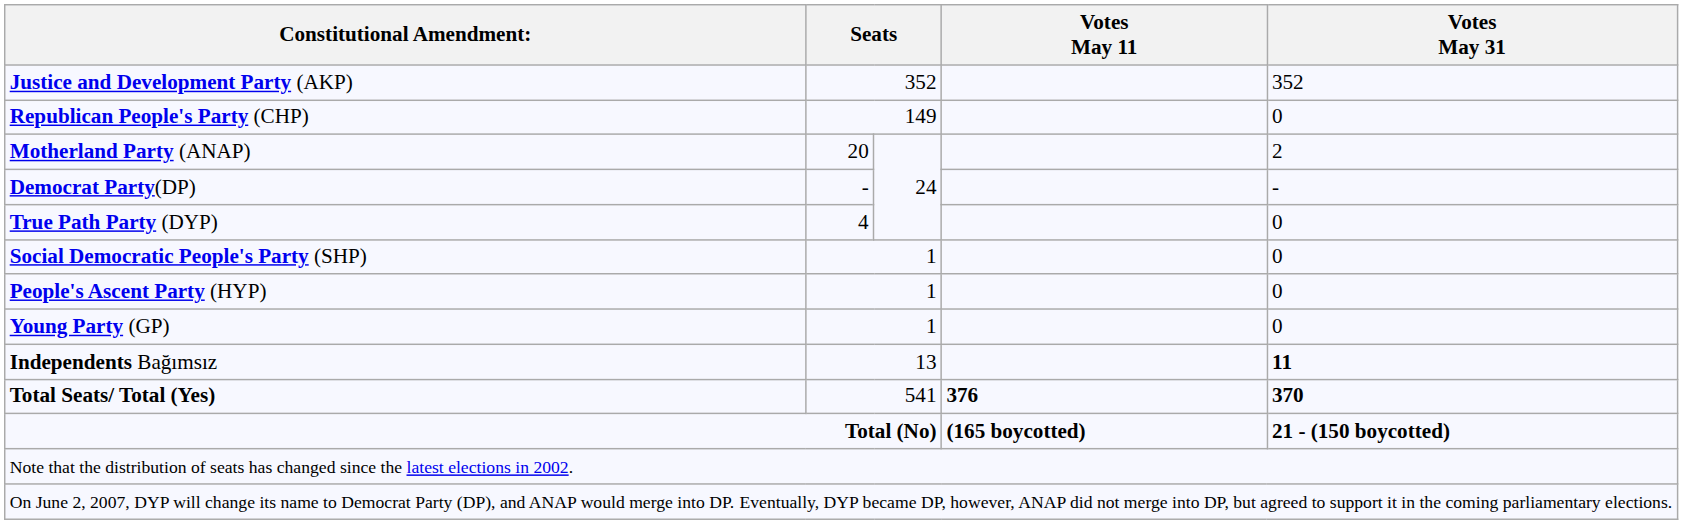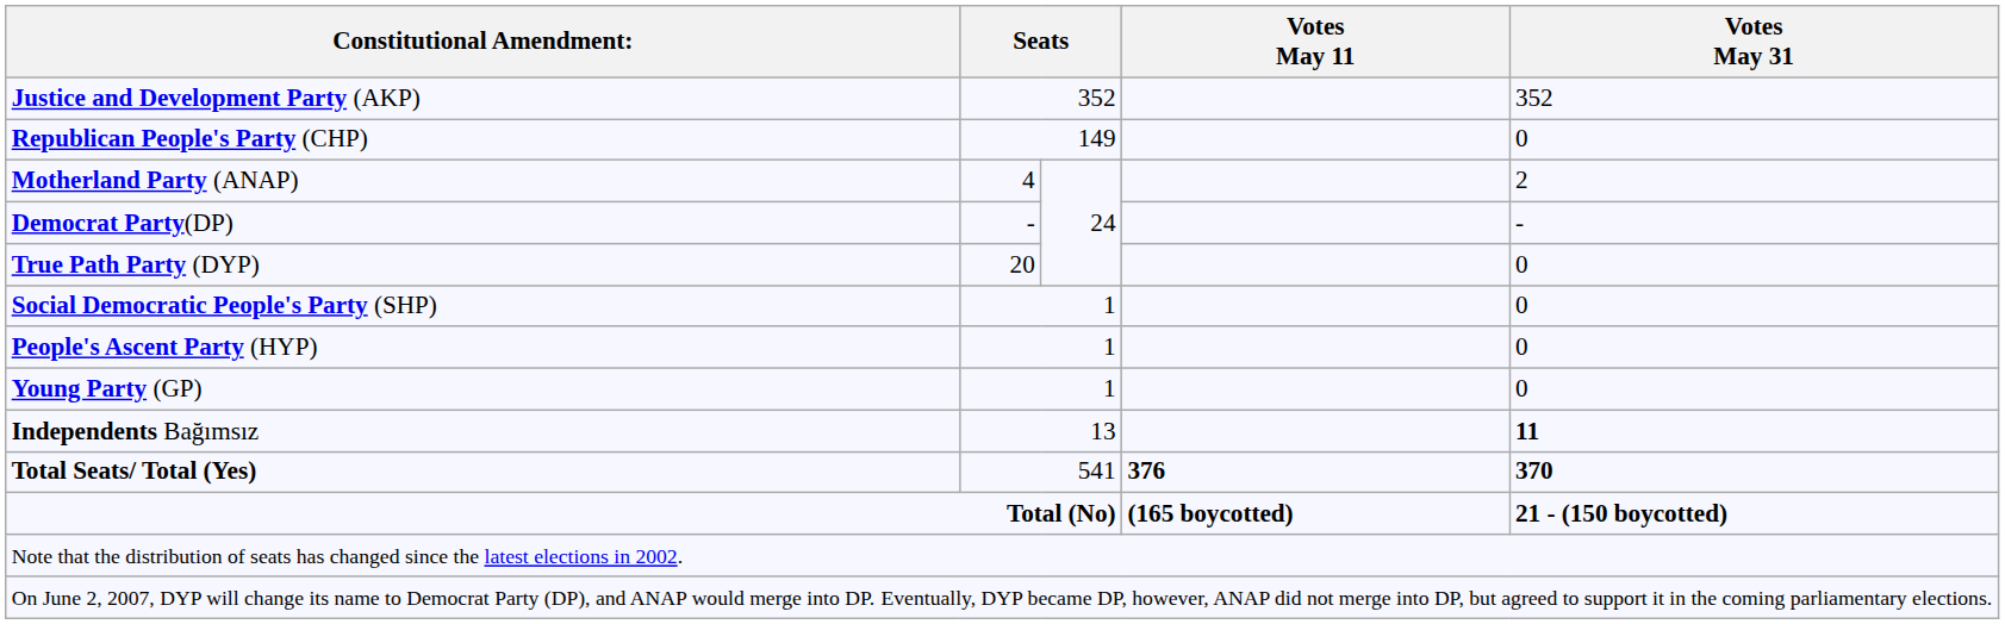Motherland Party (ANAP) | column 2: 20 -> 4
True Path Party (DYP) | column 2: 4 -> 20
